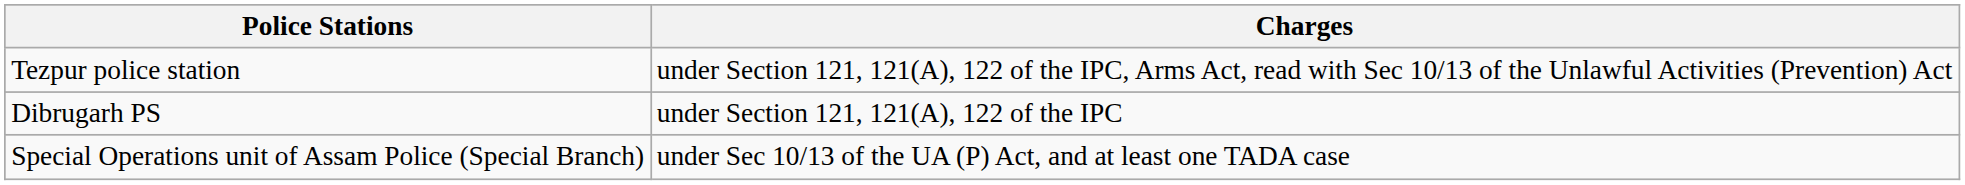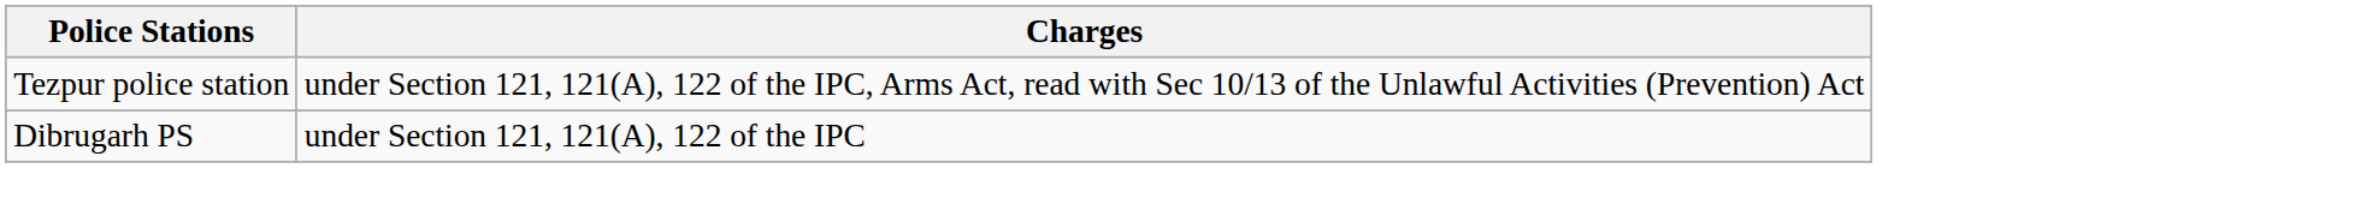- row: Special Operations unit of Assam Police (Special Branch) | under Sec 10/13 of the UA (P) Act, and at least one TADA case
